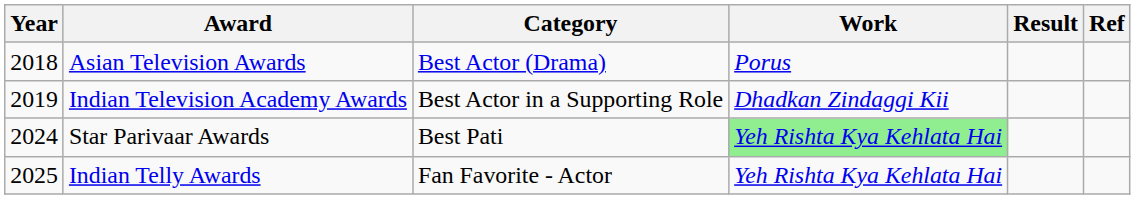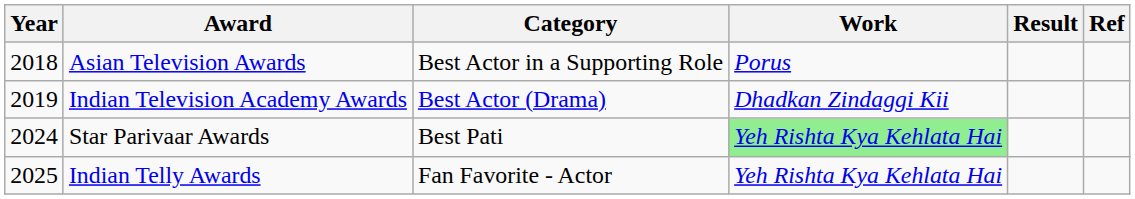Asian Television Awards | Category: Best Actor (Drama) -> Best Actor in a Supporting Role
Indian Television Academy Awards | Category: Best Actor in a Supporting Role -> Best Actor (Drama)
